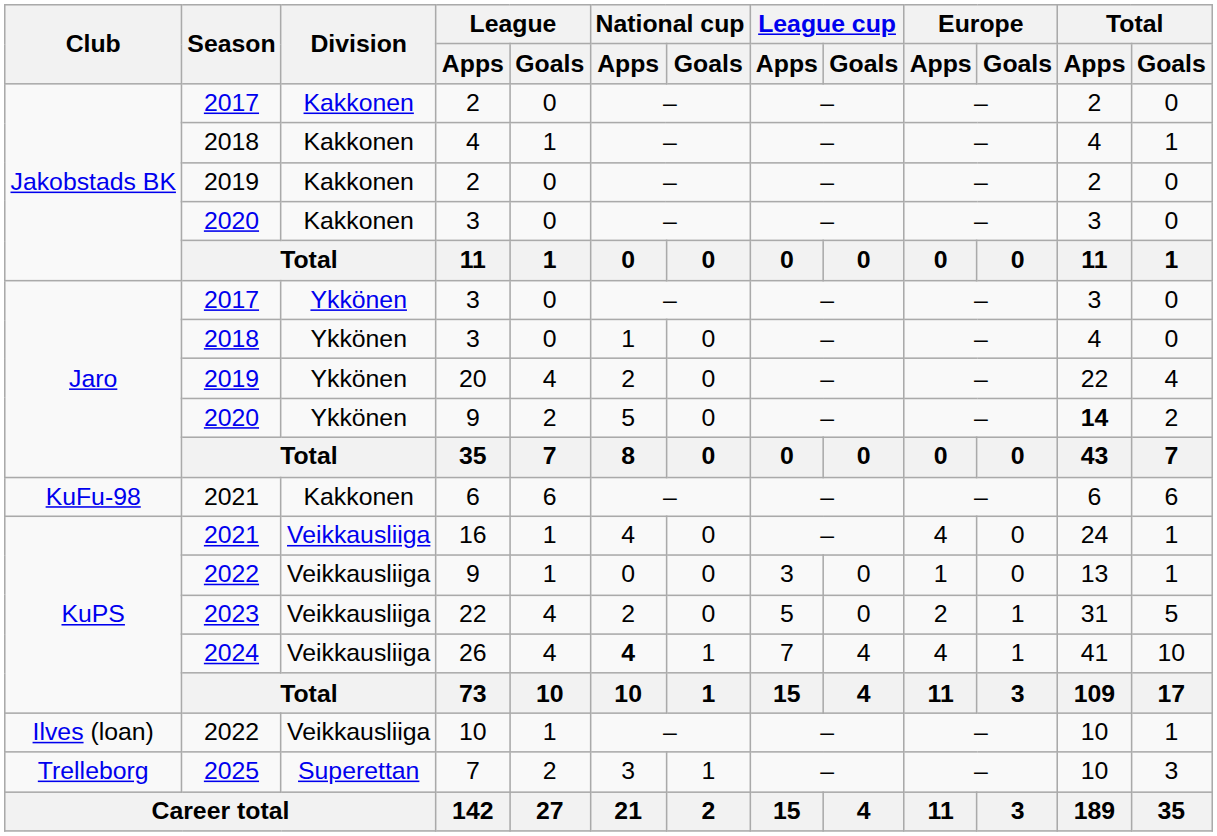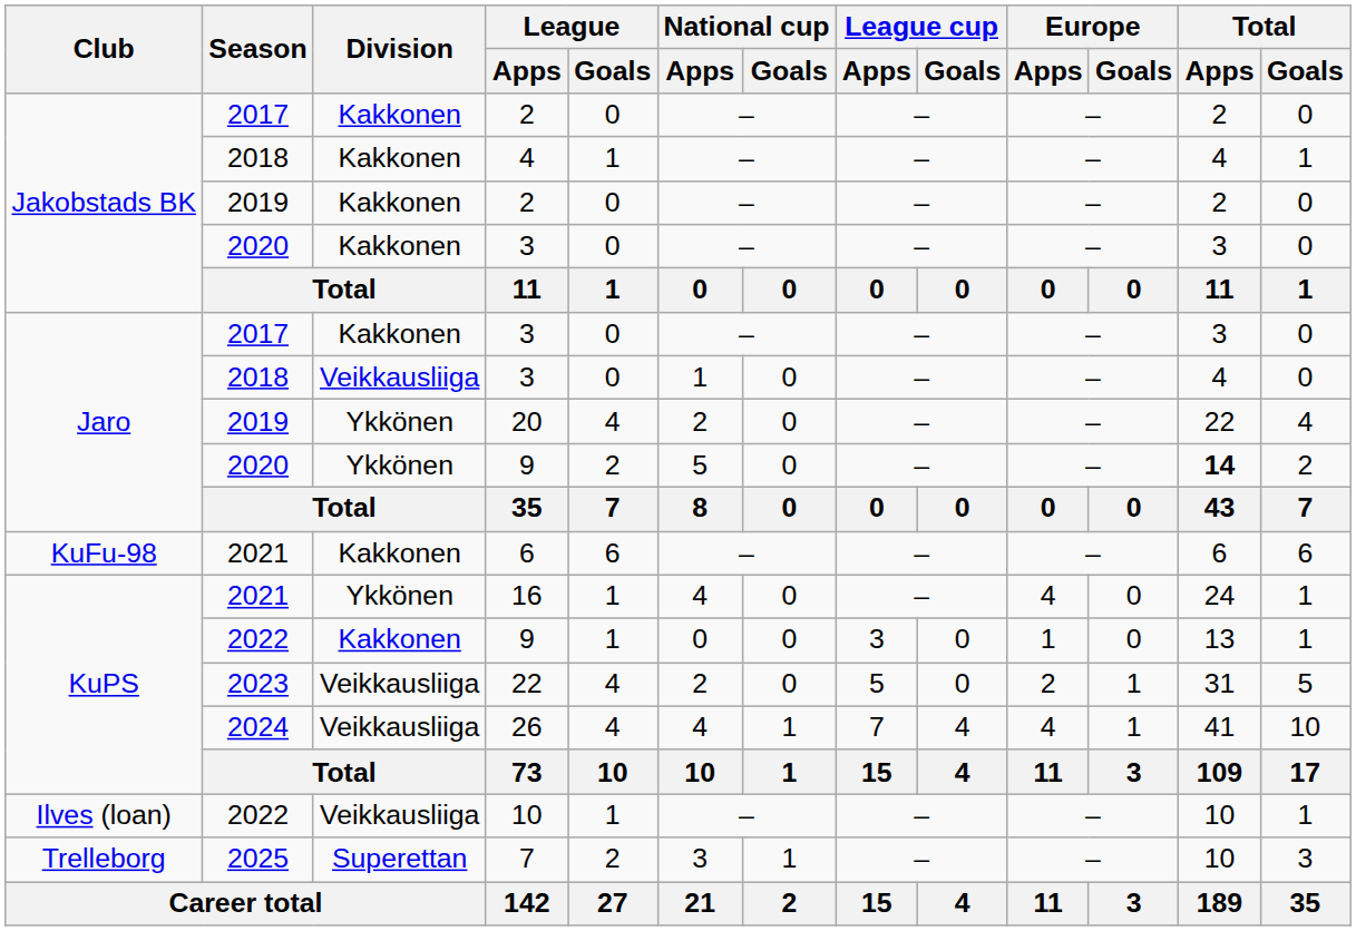2017 / 3 | Division: Ykkönen -> Kakkonen
2018 / 3 | Division: Ykkönen -> Veikkausliiga
16 | Division: Veikkausliiga -> Ykkönen
2022 / 9 | Division: Veikkausliiga -> Kakkonen
26 | National cup / Apps: bold -> normal
